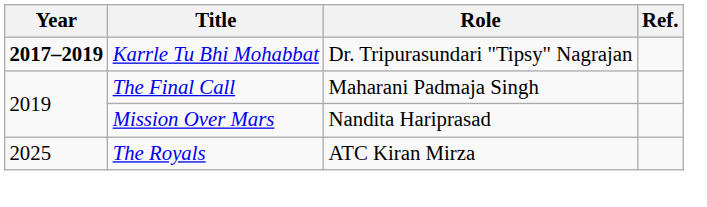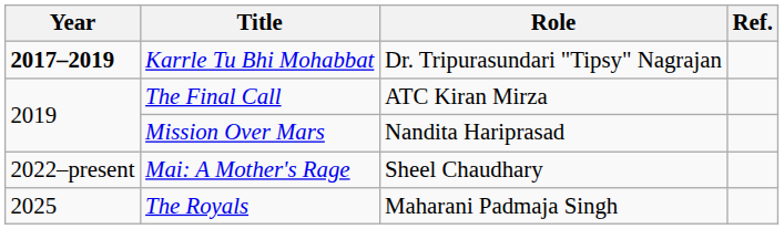The Final Call | Role: Maharani Padmaja Singh -> ATC Kiran Mirza
+ row: 2022–present | Mai: A Mother's Rage | Sheel Chaudhary
The Royals | Role: ATC Kiran Mirza -> Maharani Padmaja Singh
